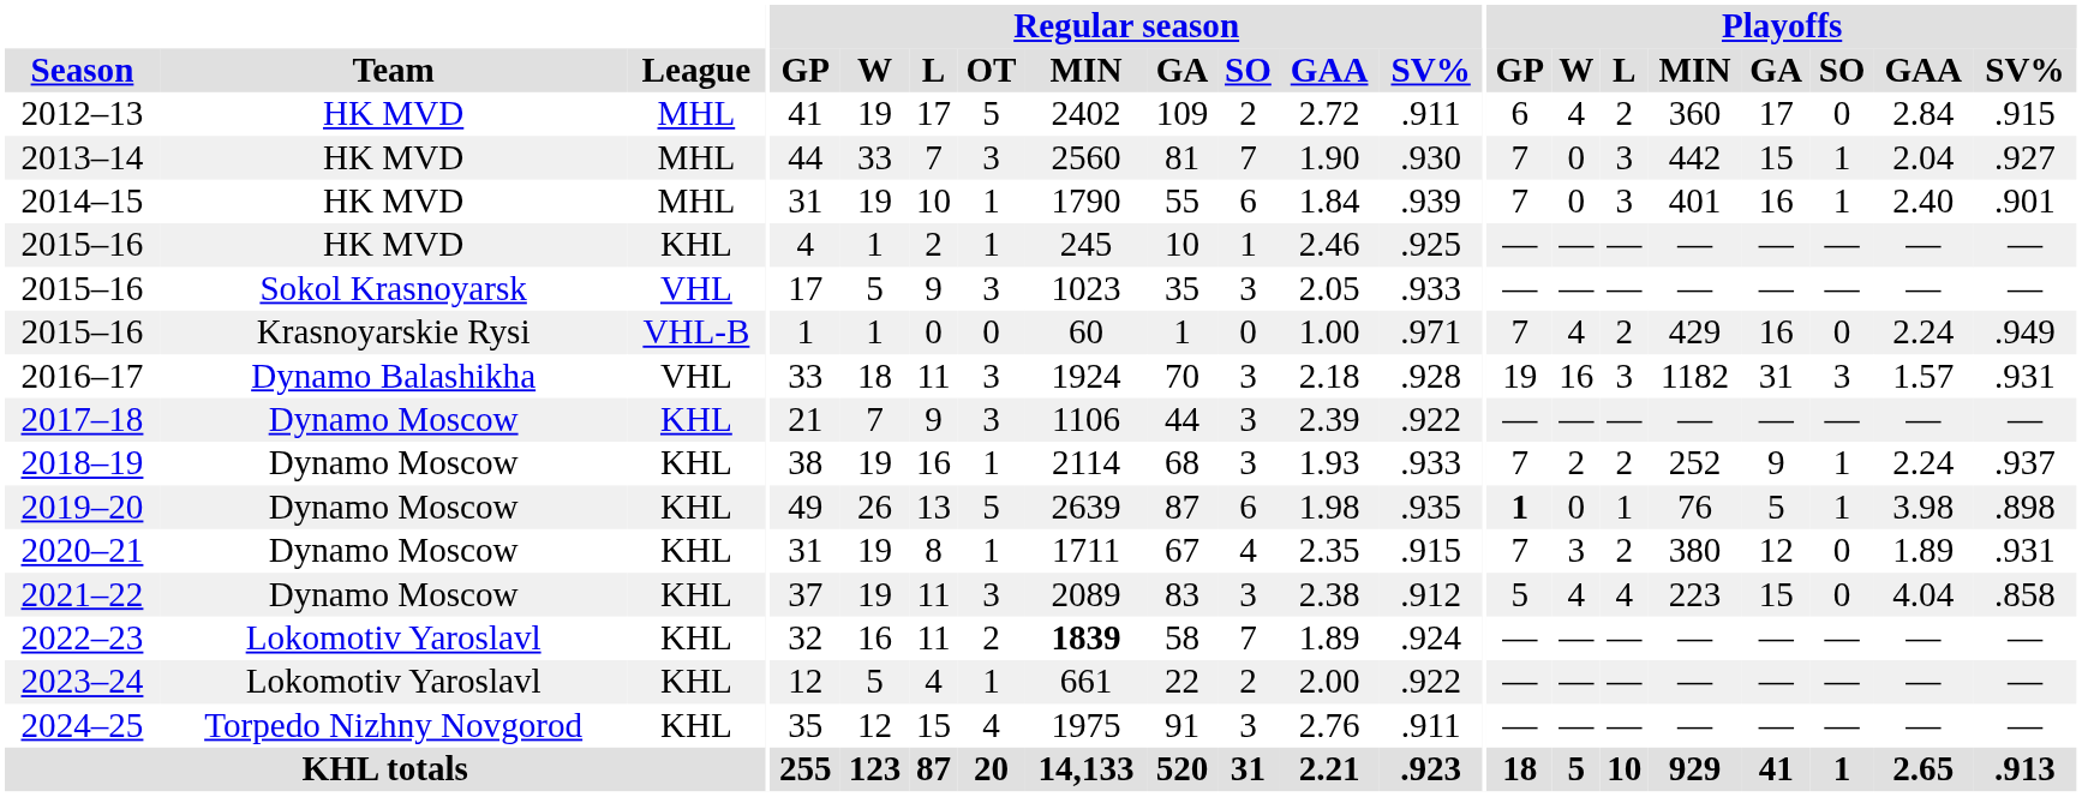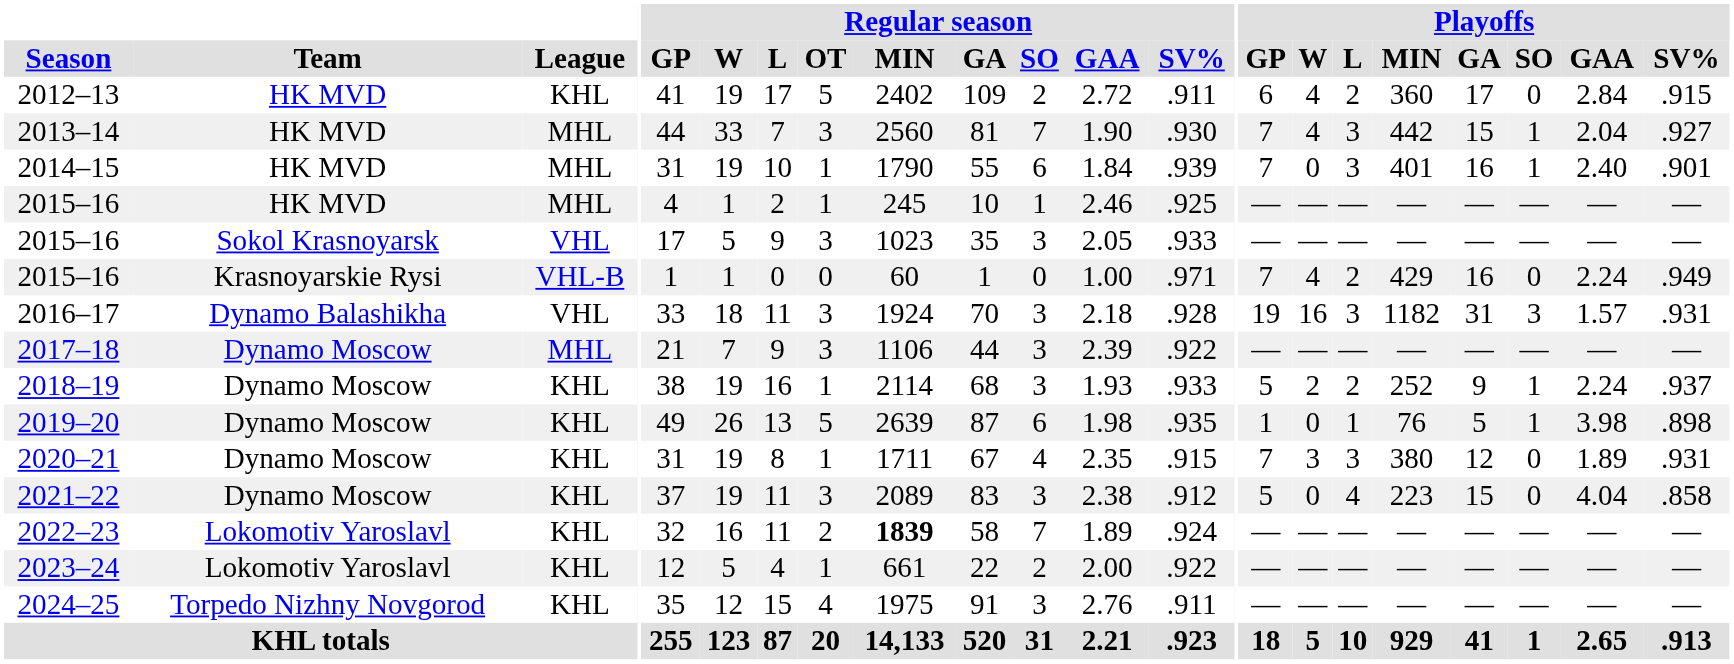2012–13 | League: MHL -> KHL
2013–14 | Playoffs / W: 0 -> 4
2015–16 / HK MVD | League: KHL -> MHL
2017–18 | League: KHL -> MHL
2018–19 | Playoffs / GP: 7 -> 5
2019–20 | Playoffs / GP: bold -> normal
2020–21 | Playoffs / L: 2 -> 3
2021–22 | Playoffs / W: 4 -> 0
